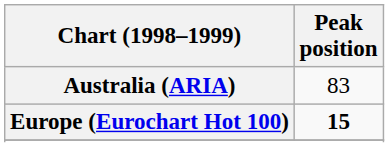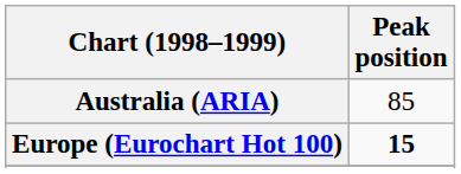Australia (ARIA) | Peak position: 83 -> 85
